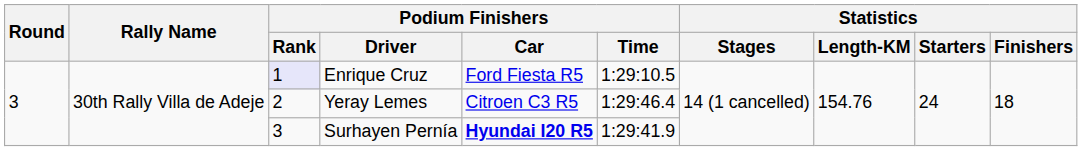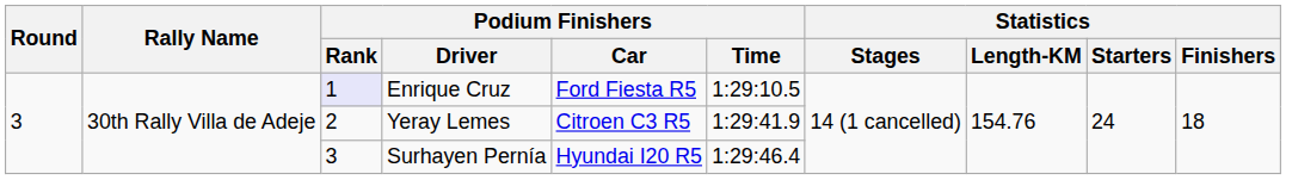Yeray Lemes | Podium Finishers / Time: 1:29:46.4 -> 1:29:41.9
Surhayen Pernía | Podium Finishers / Car: bold -> normal
Surhayen Pernía | Podium Finishers / Time: 1:29:41.9 -> 1:29:46.4
